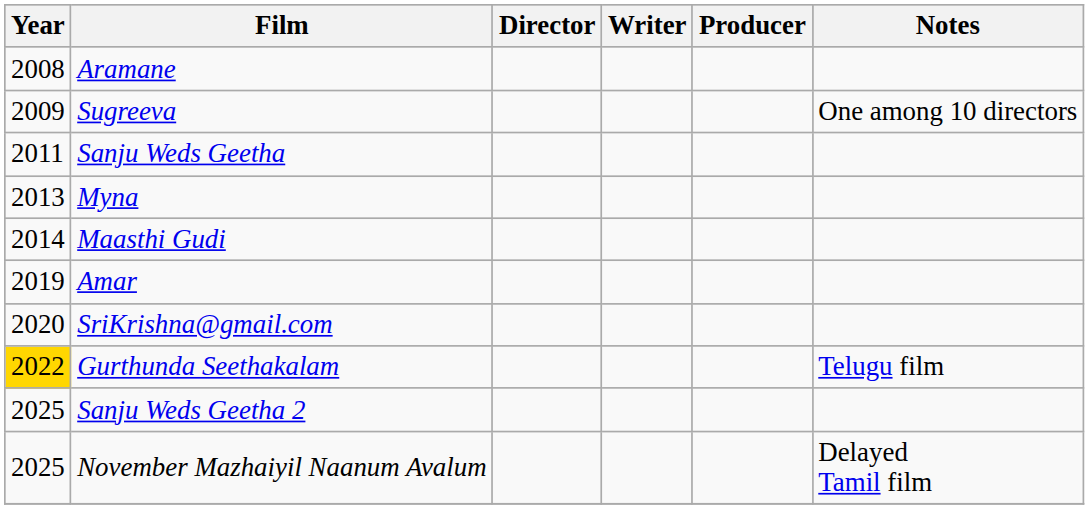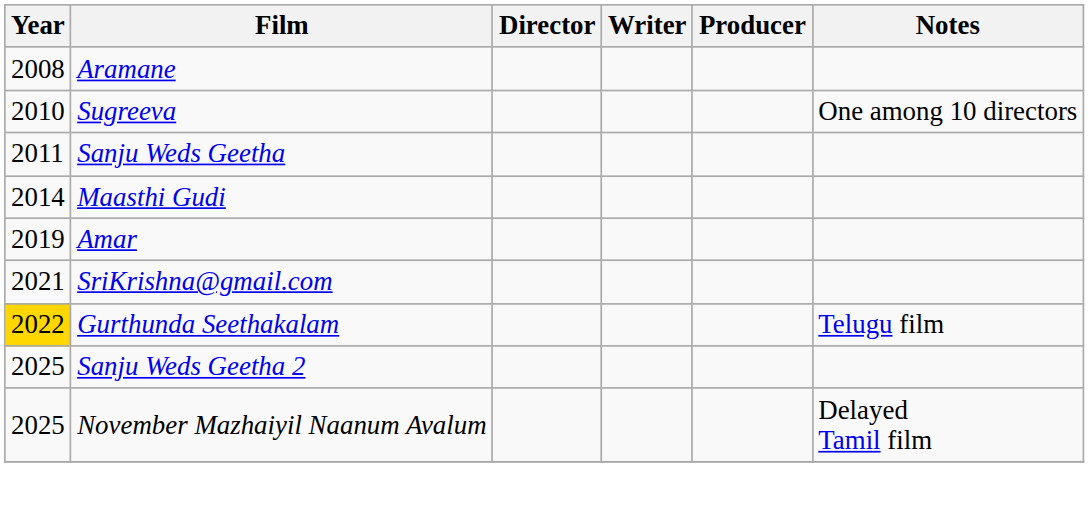Sugreeva | Year: 2009 -> 2010
- row: 2013 | Myna
SriKrishna@gmail.com | Year: 2020 -> 2021
